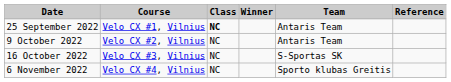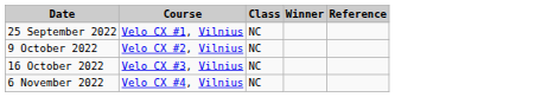- column: Team | Antaris Team | Antaris Team | S-Sportas SK | Sporto klubas Greitis
25 September 2022 | Class: bold -> normal
